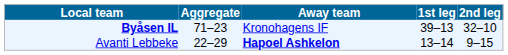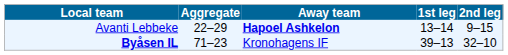rows swapped: Byåsen IL <-> Avanti Lebbeke
